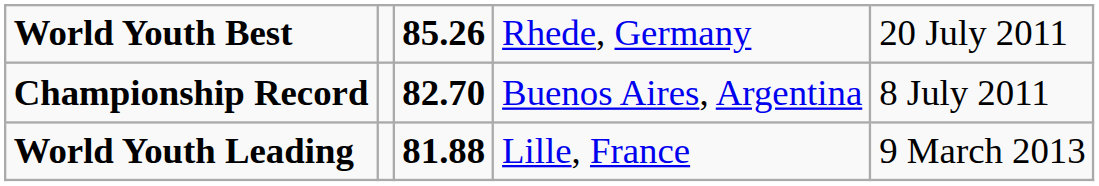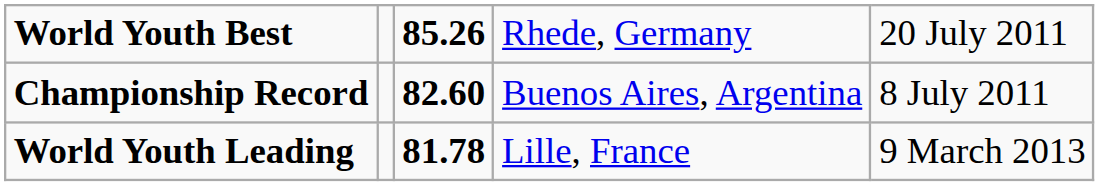Championship Record | column 3: 82.70 -> 82.60
World Youth Leading | column 3: 81.88 -> 81.78
